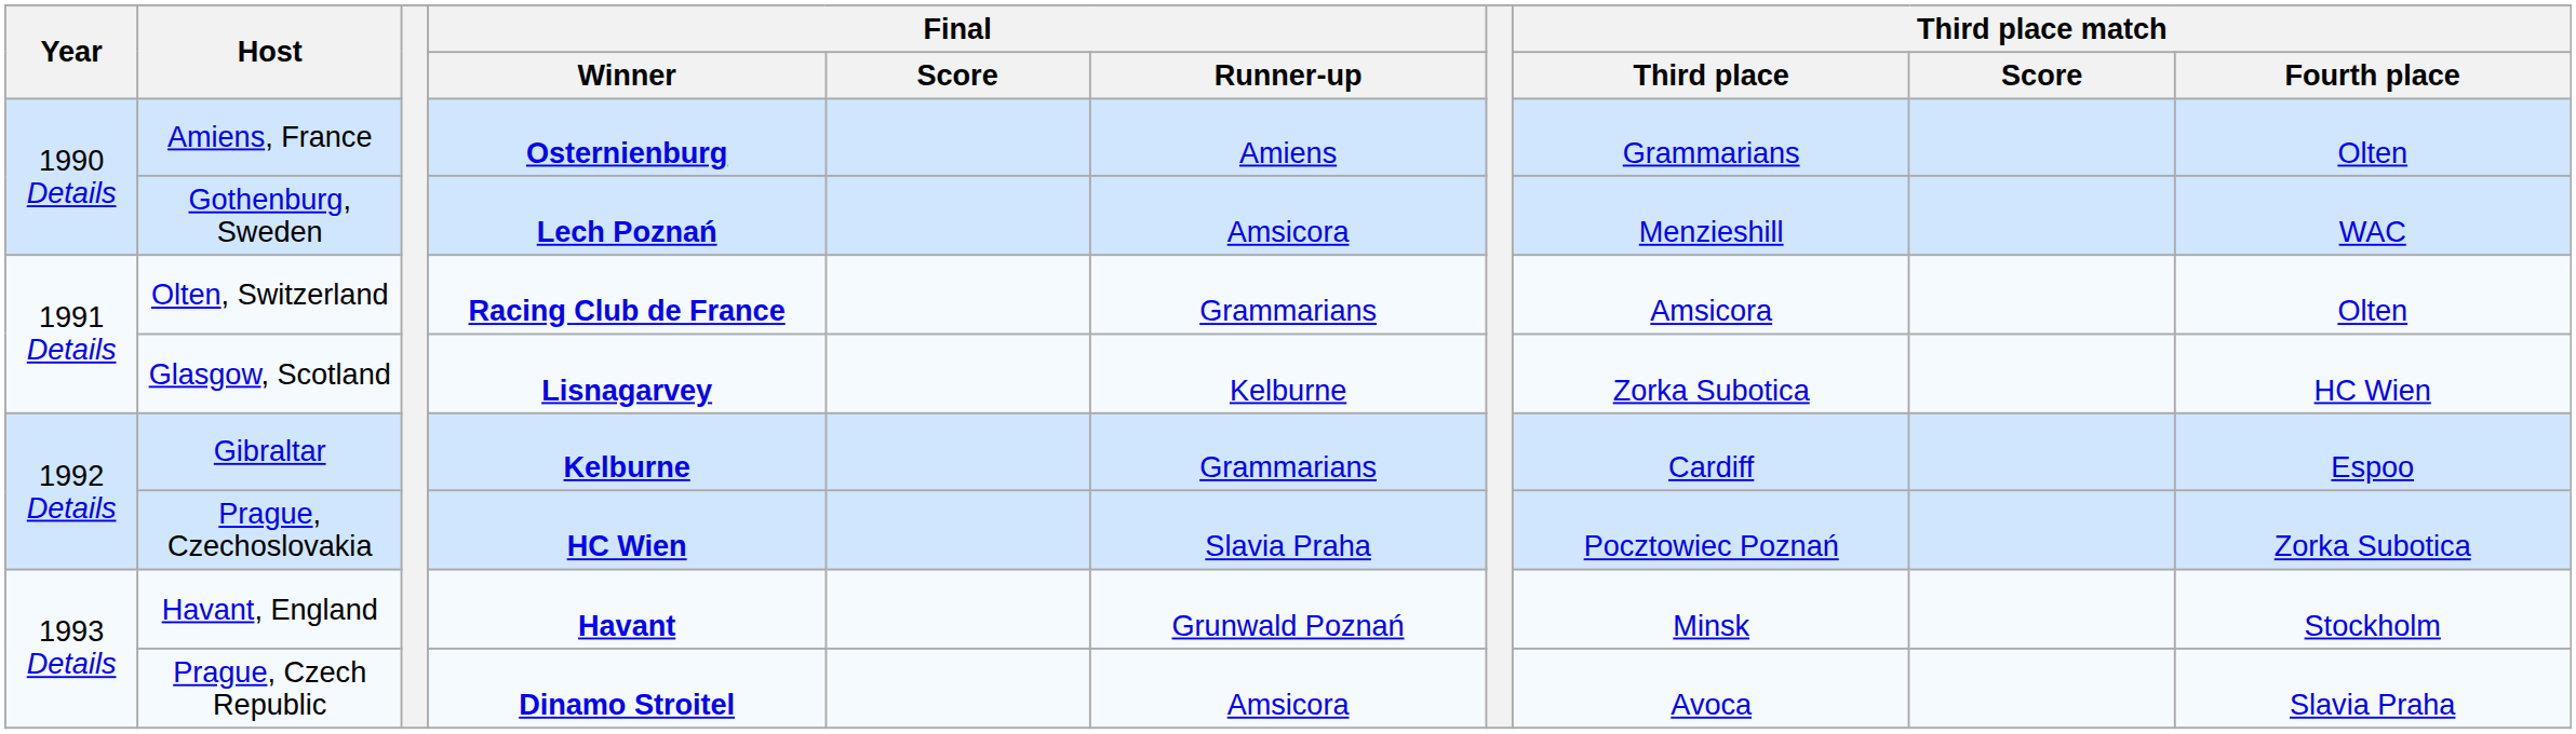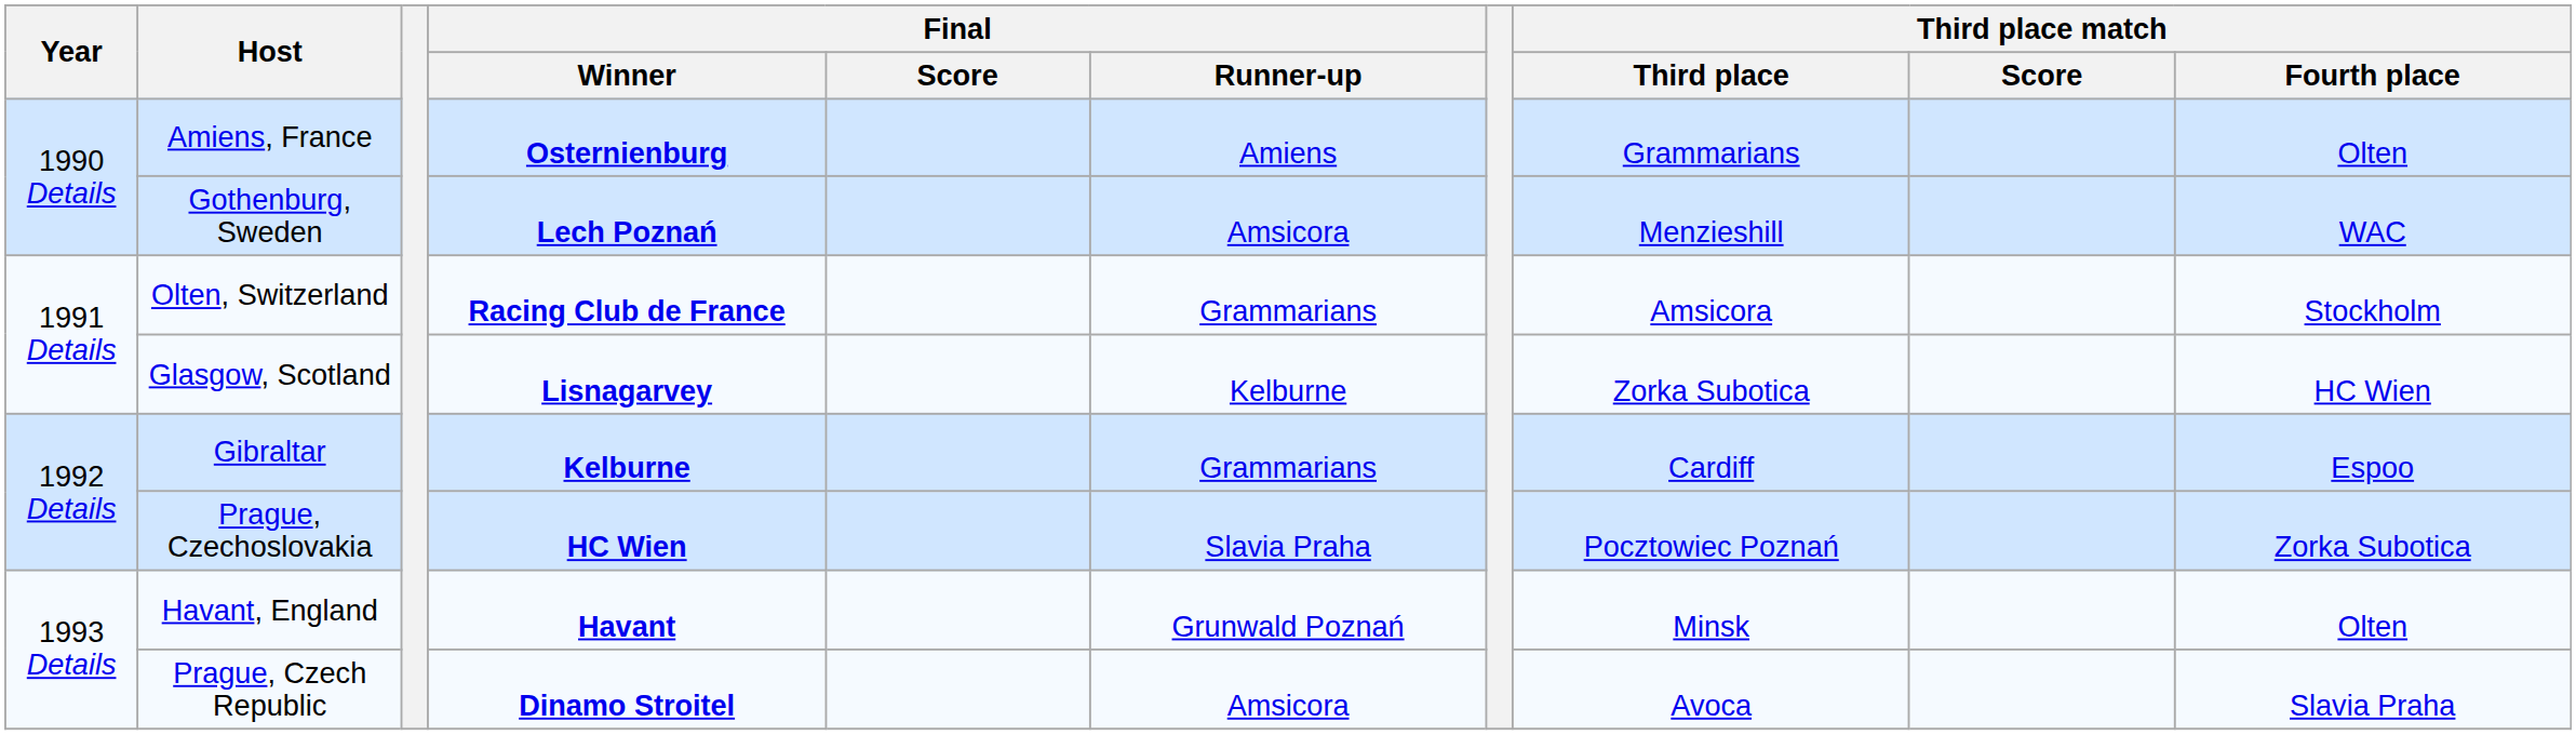Olten, Switzerland | Third place match / Fourth place: Olten -> Stockholm
Havant, England | Third place match / Fourth place: Stockholm -> Olten
